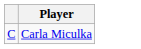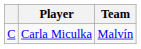+ column: Team | Malvín
